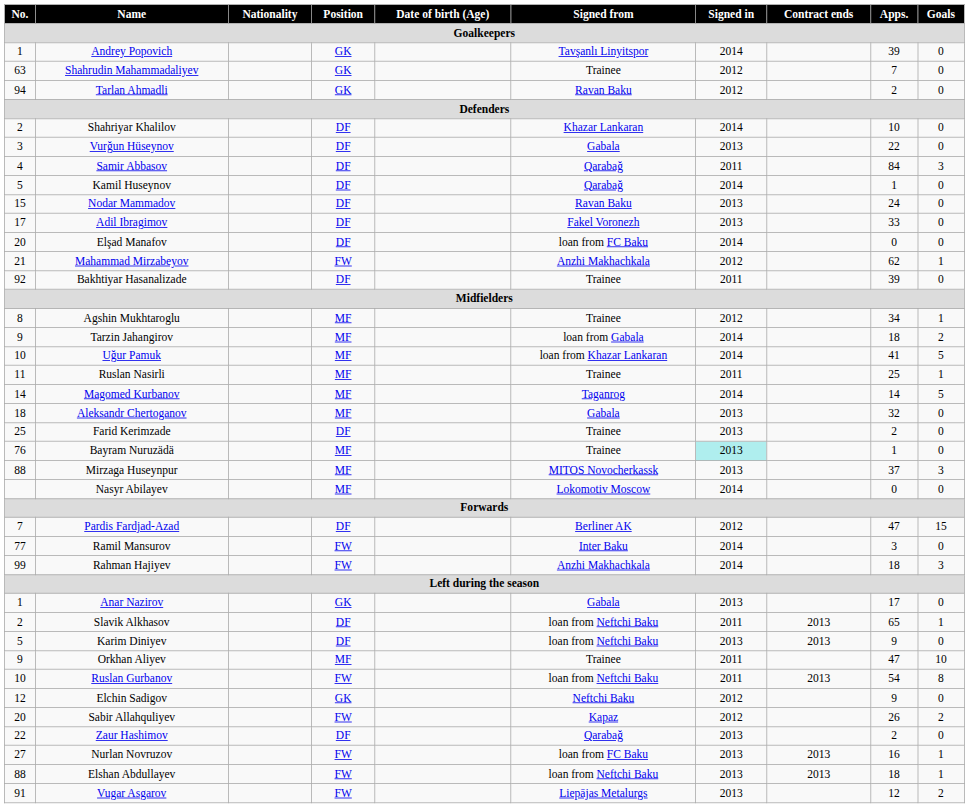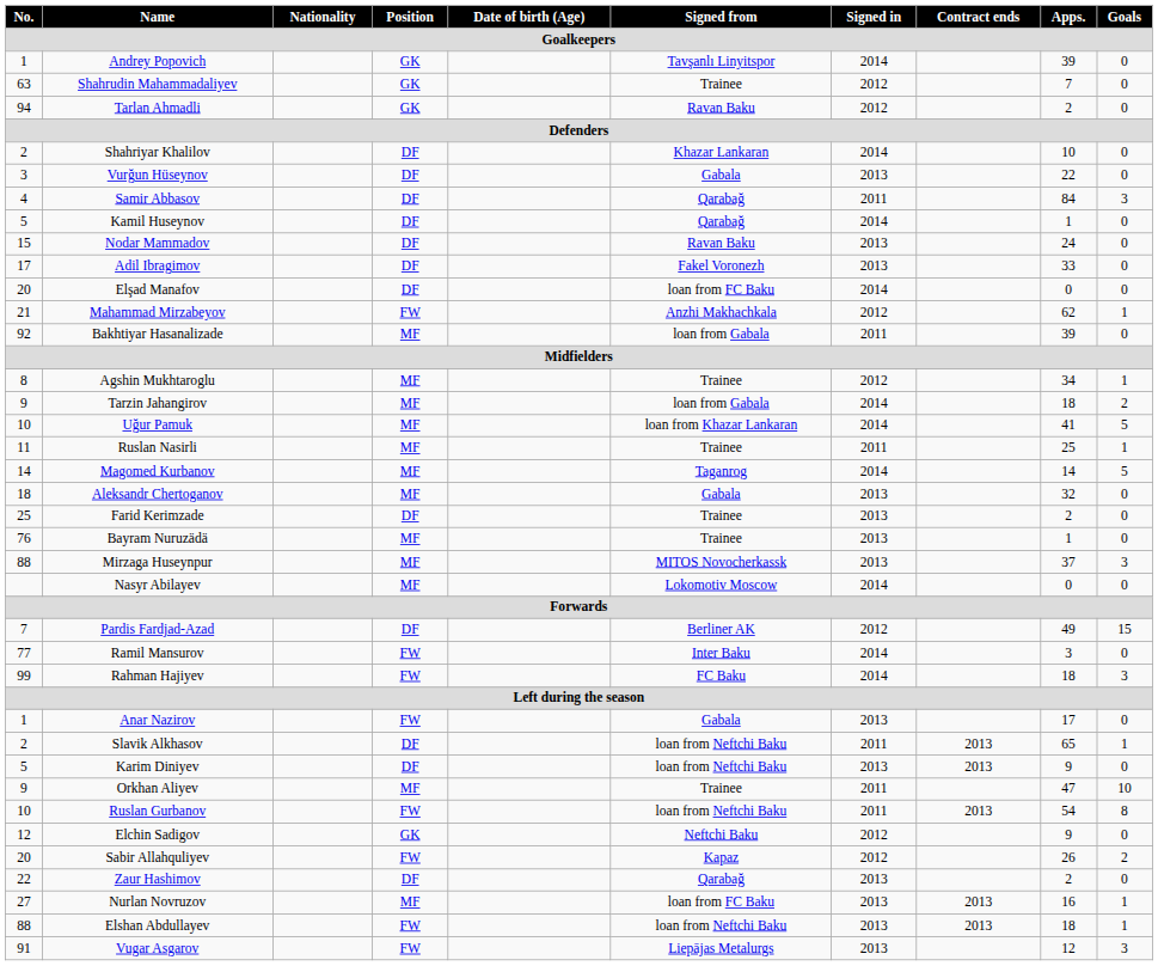Bakhtiyar Hasanalizade | Position: DF -> MF
Bakhtiyar Hasanalizade | Signed from: Trainee -> loan from Gabala
Bayram Nuruzädä | Signed in: paleturquoise background -> no background
Pardis Fardjad-Azad | Apps.: 47 -> 49
Rahman Hajiyev | Signed from: Anzhi Makhachkala -> FC Baku
Anar Nazirov | Position: GK -> FW
Nurlan Novruzov | Position: FW -> MF
Vugar Asgarov | Goals: 2 -> 3
